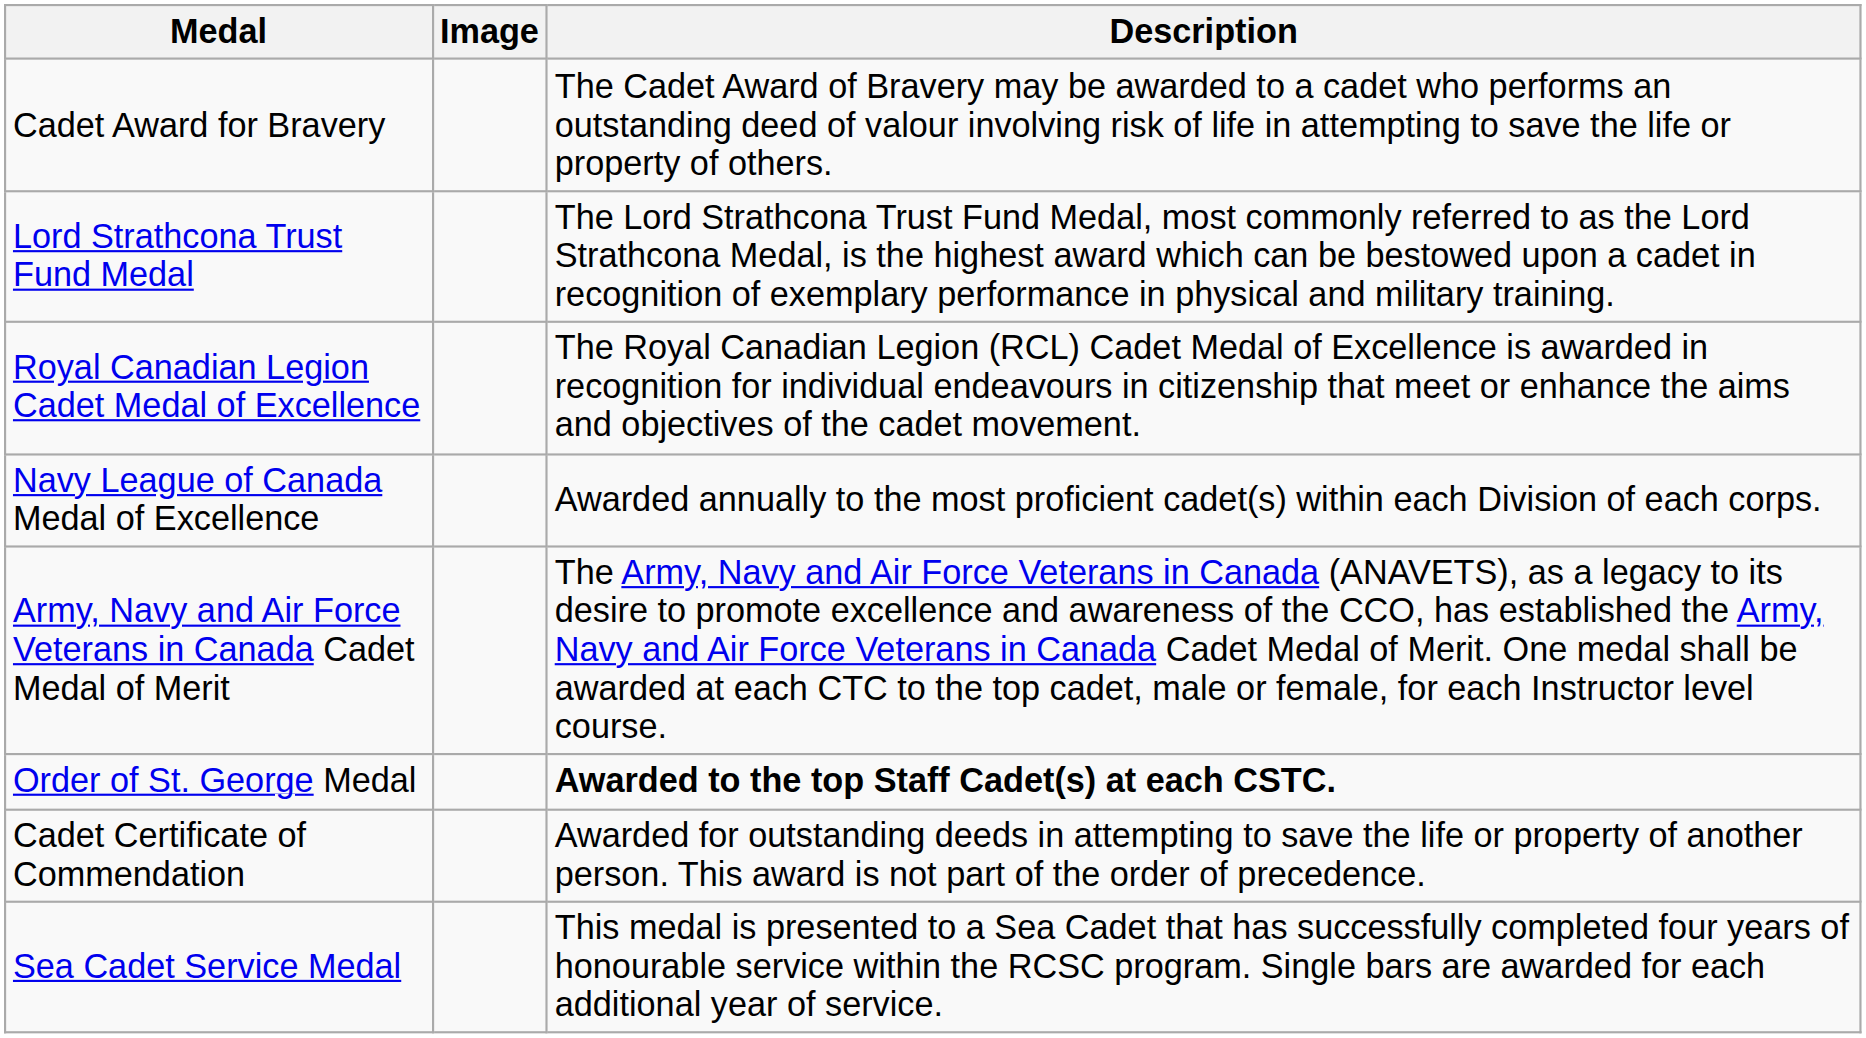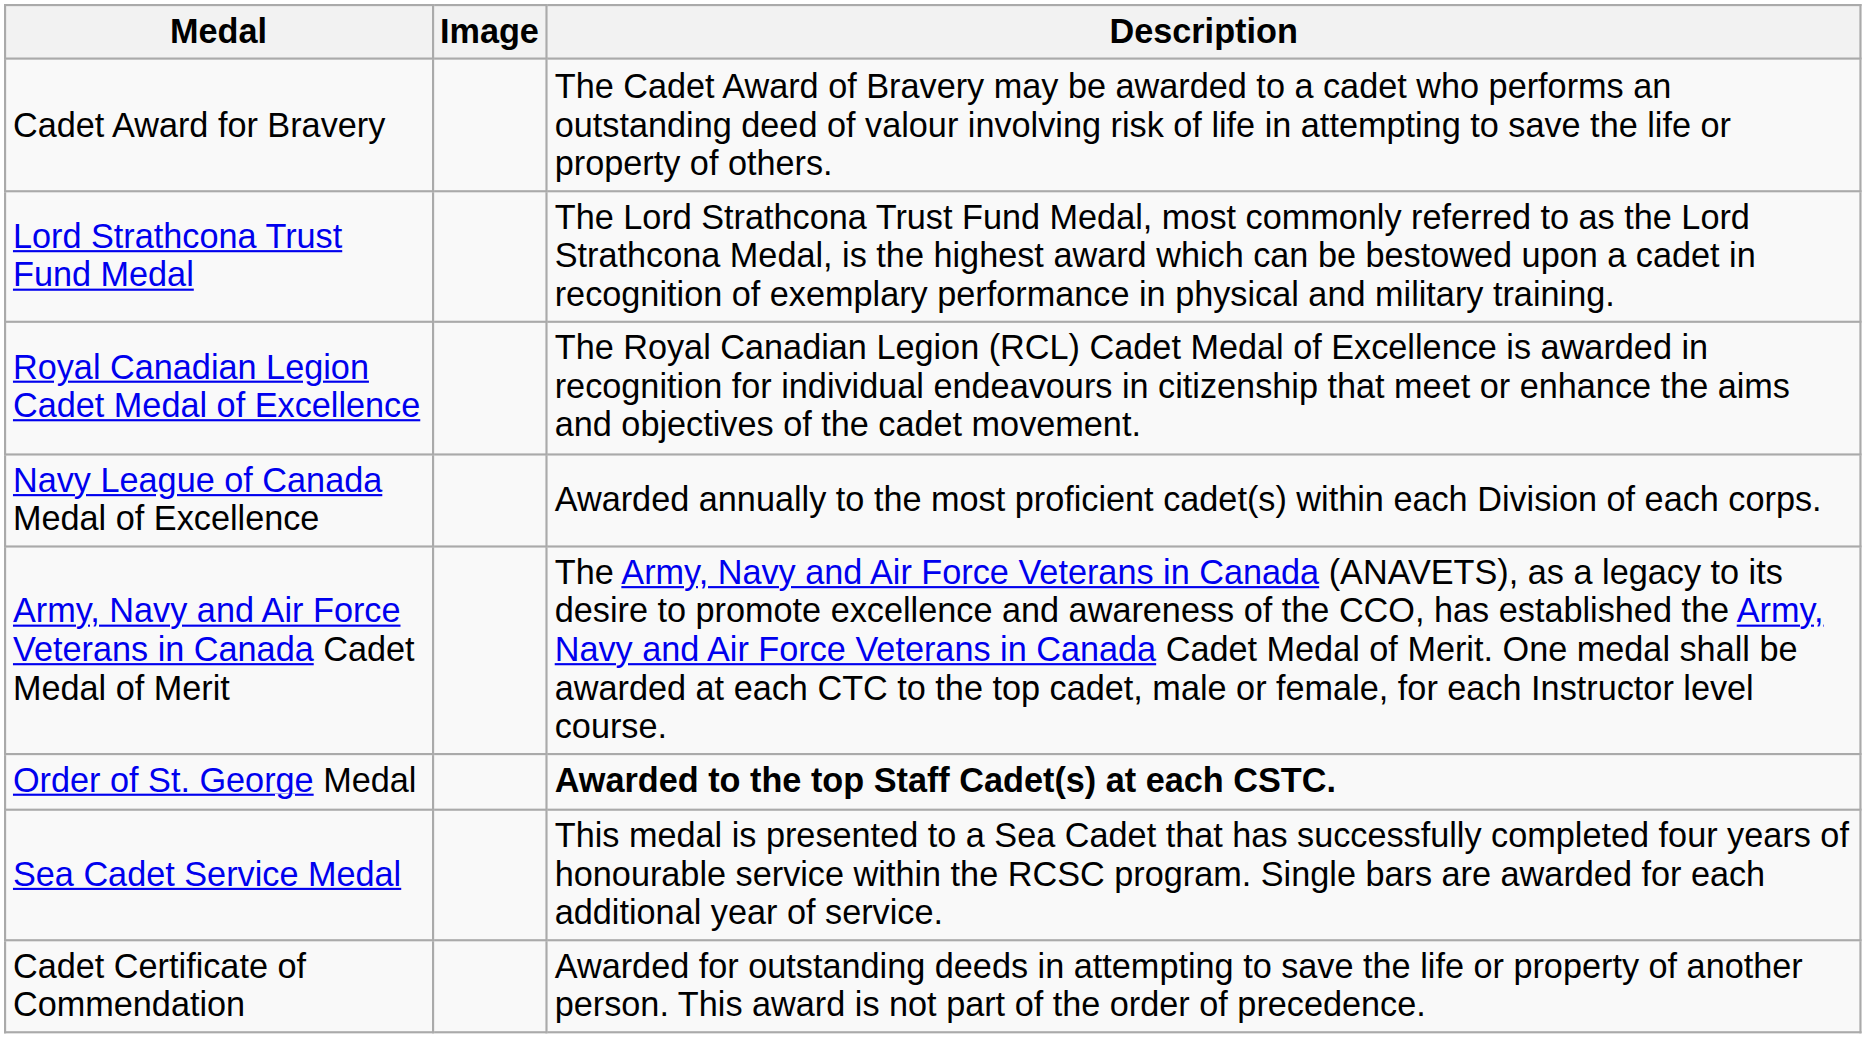rows swapped: Sea Cadet Service Medal <-> Cadet Certificate of Commendation
